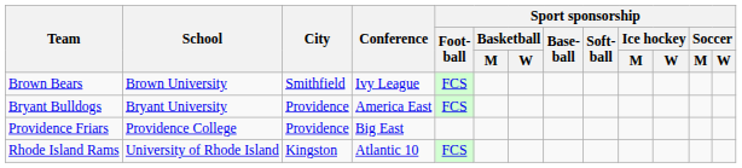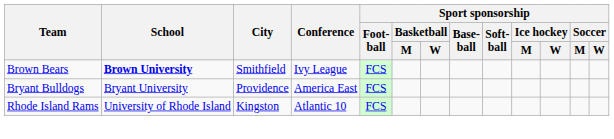Brown Bears | School: normal -> bold
- row: Providence Friars | Providence College | Providence | Big East
